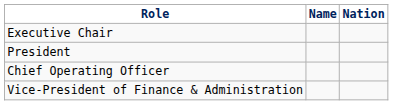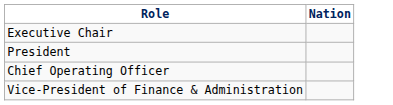- column: Name
